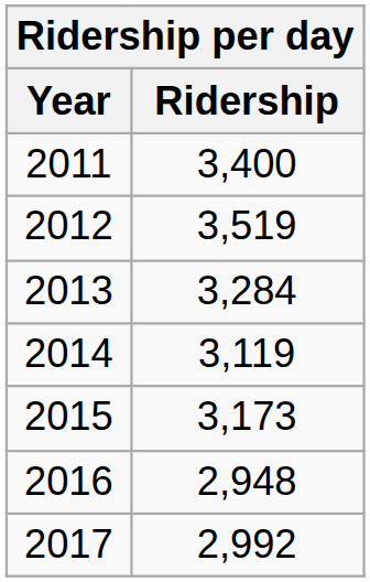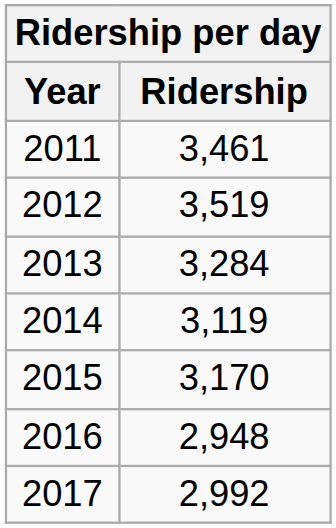2011 | Ridership: 3,400 -> 3,461
2015 | Ridership: 3,173 -> 3,170
